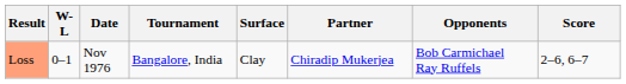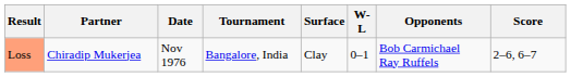columns swapped: W-L <-> Partner
